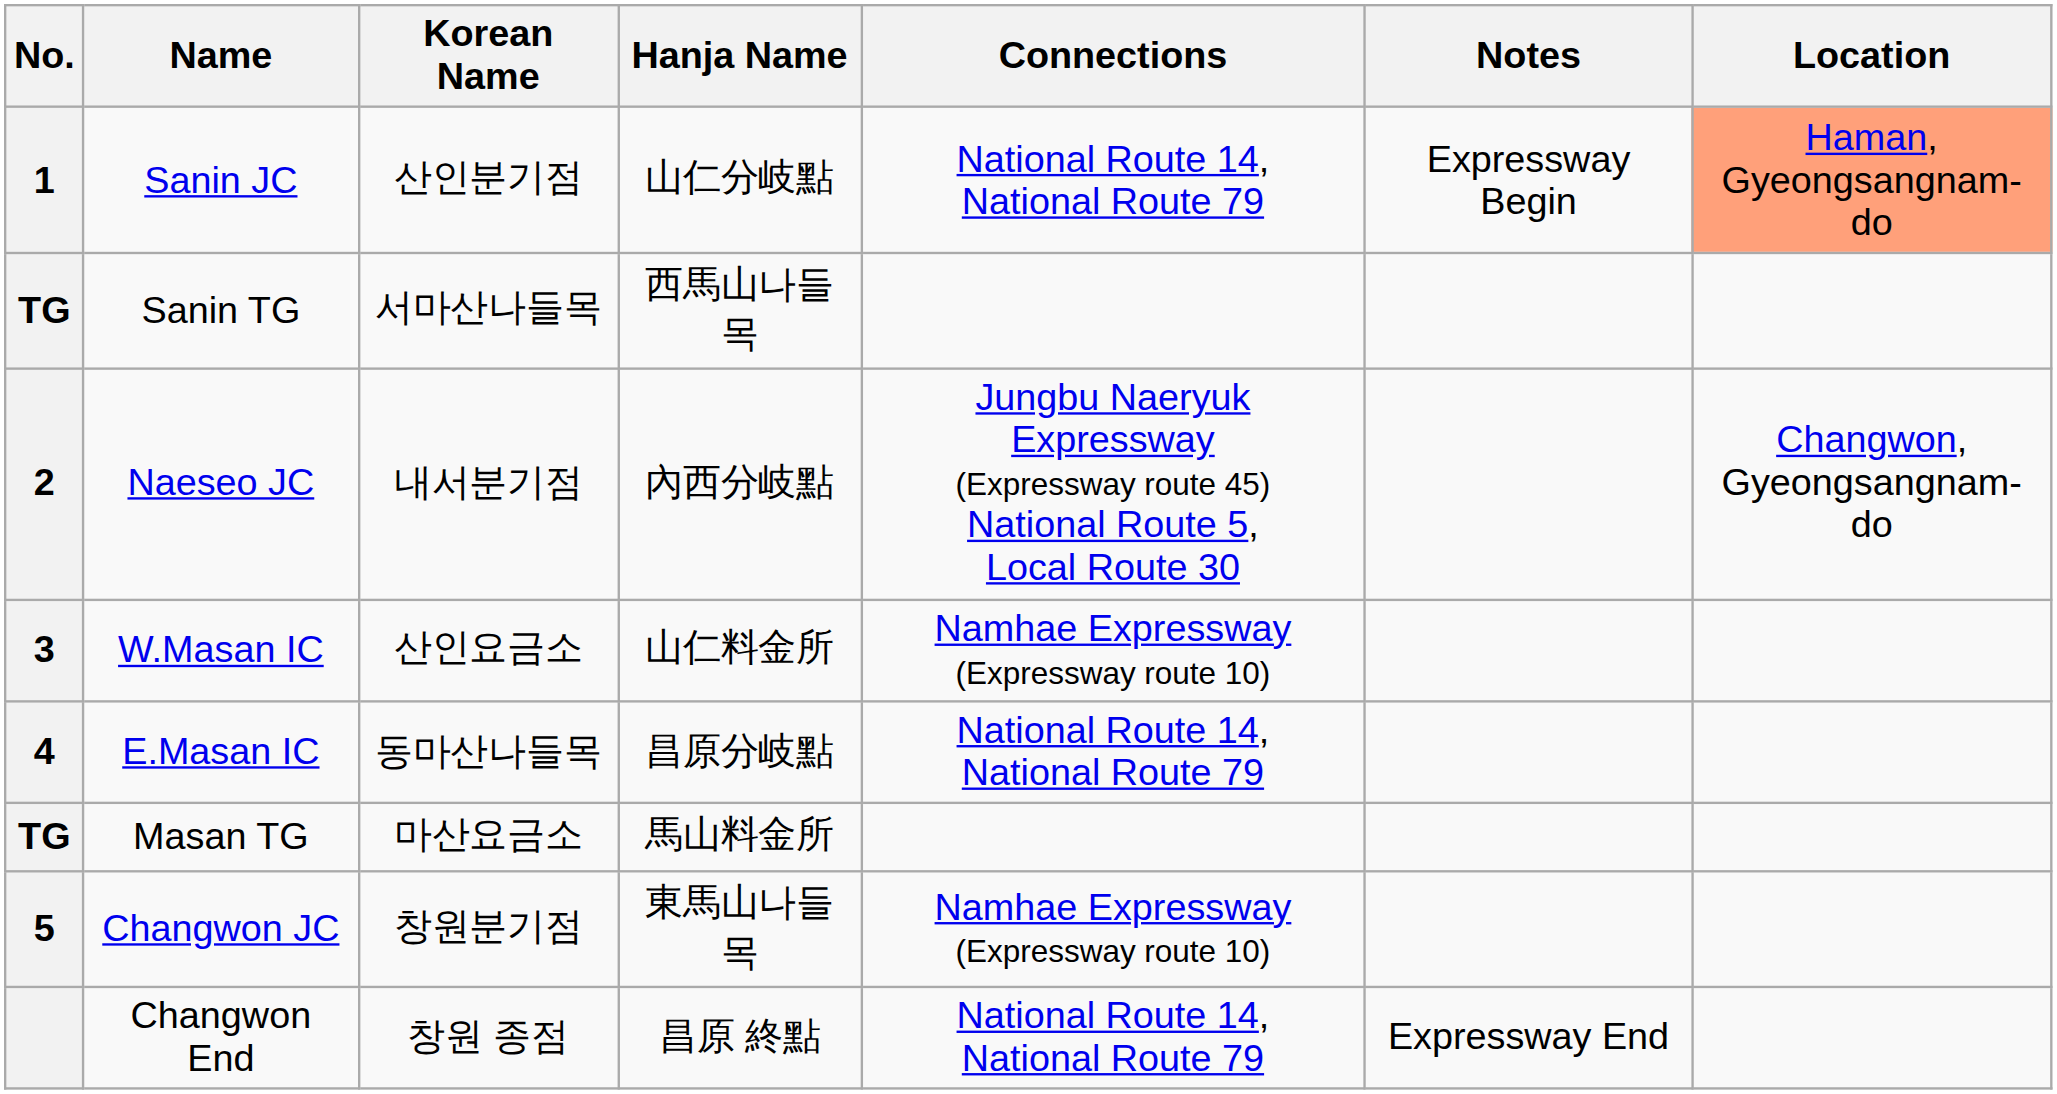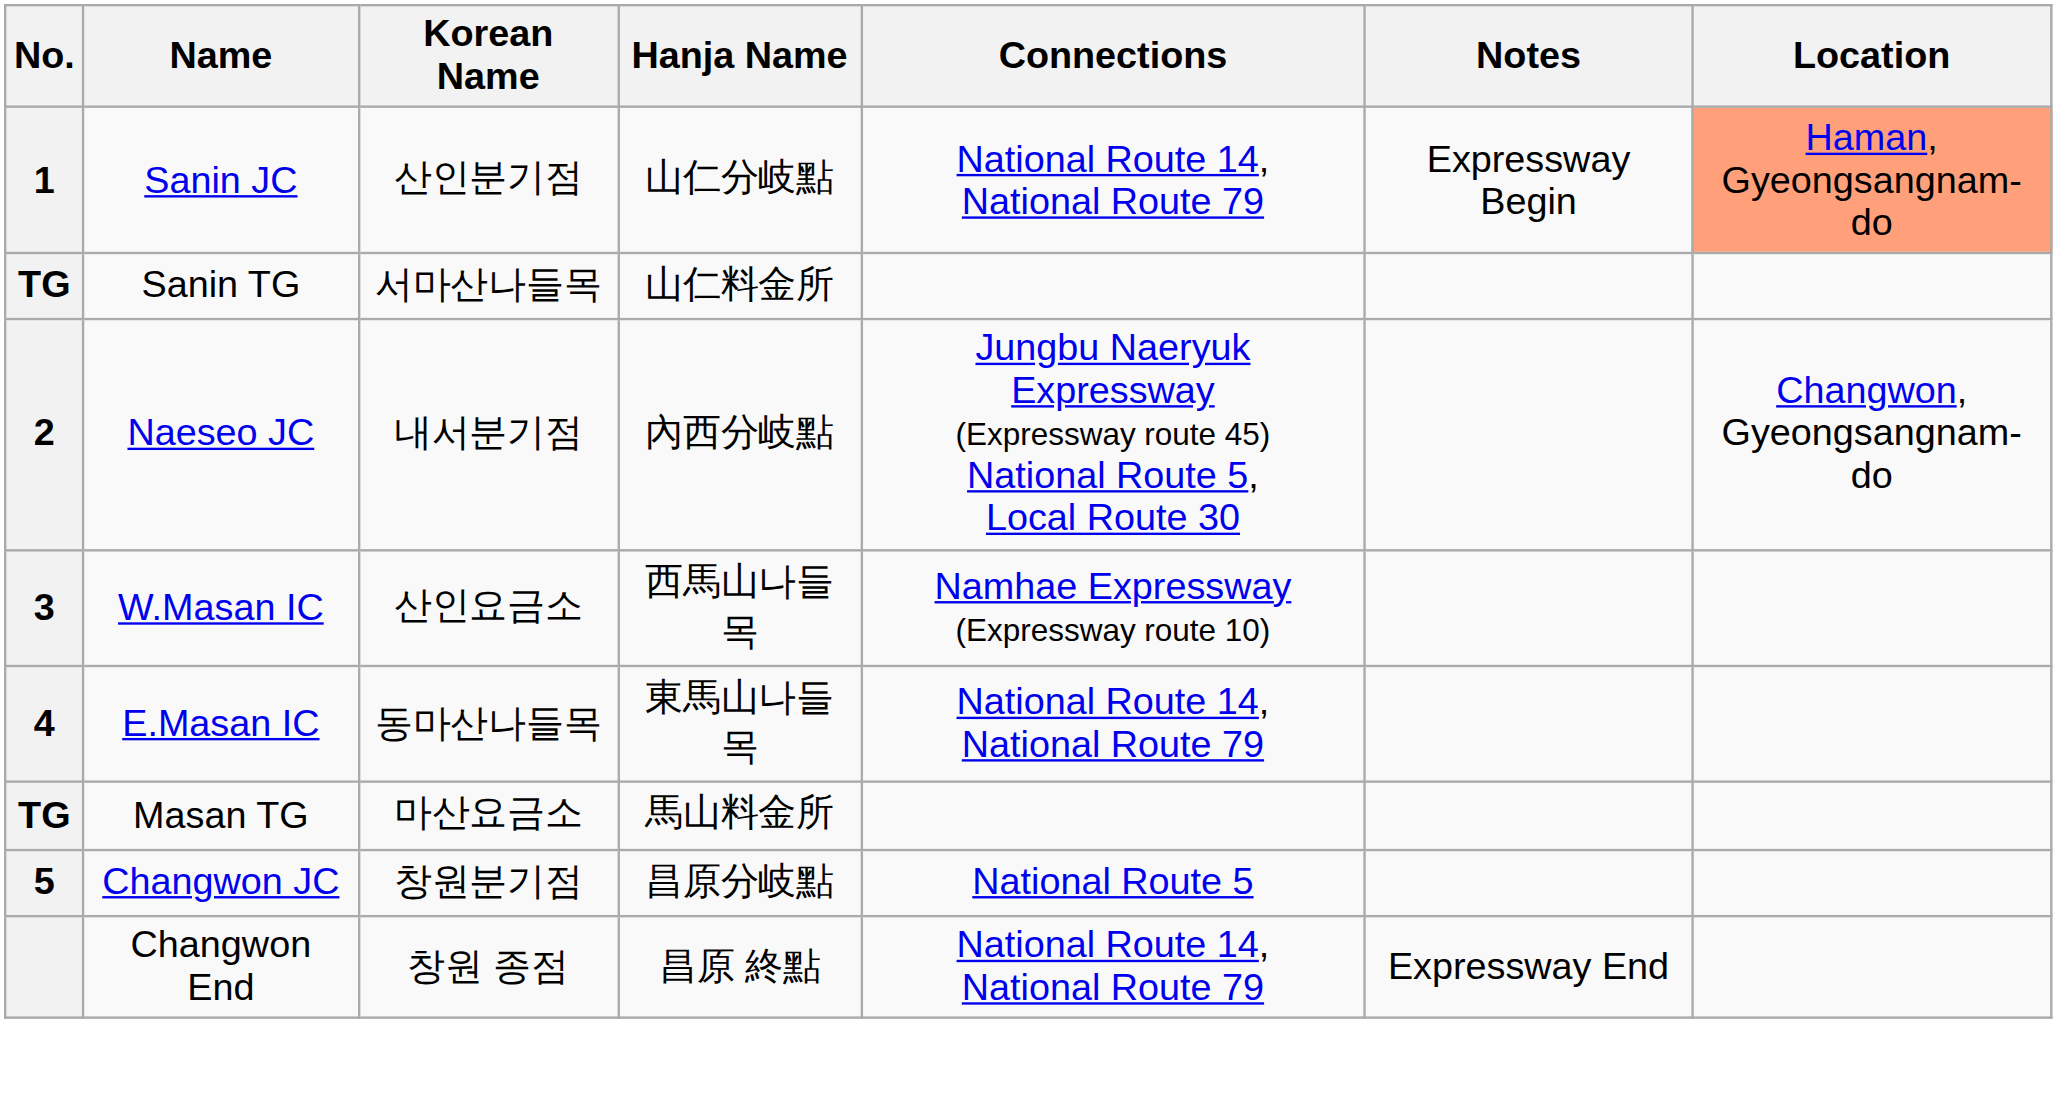Sanin TG | Hanja Name: 西馬山나들목 -> 山仁料金所
W.Masan IC | Hanja Name: 山仁料金所 -> 西馬山나들목
E.Masan IC | Hanja Name: 昌原分岐點 -> 東馬山나들목
Changwon JC | Hanja Name: 東馬山나들목 -> 昌原分岐點
Changwon JC | Connections: Namhae Expressway (Expressway route 10) -> National Route 5
